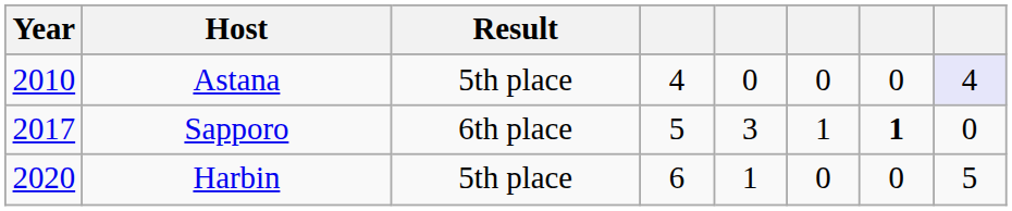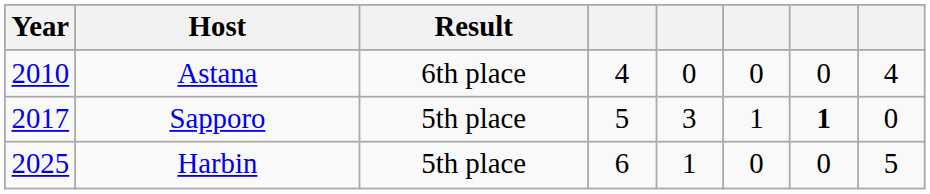Astana | Result: 5th place -> 6th place
Astana | column 8: lavender background -> no background
Sapporo | Result: 6th place -> 5th place
Harbin | Year: 2020 -> 2025
